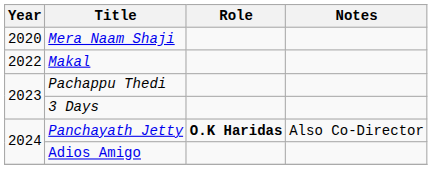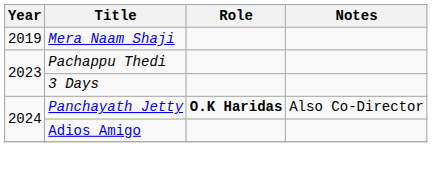Mera Naam Shaji | Year: 2020 -> 2019
- row: 2022 | Makal
